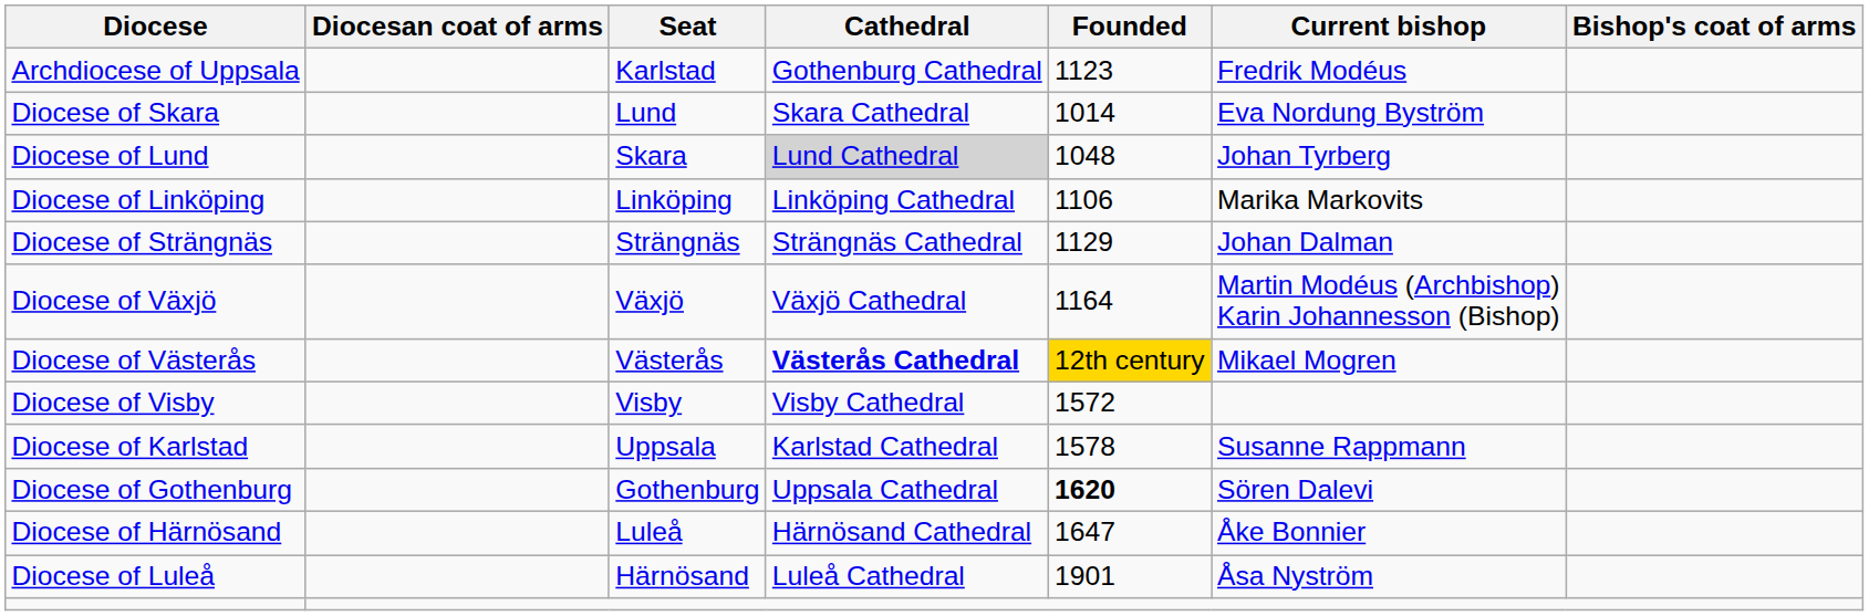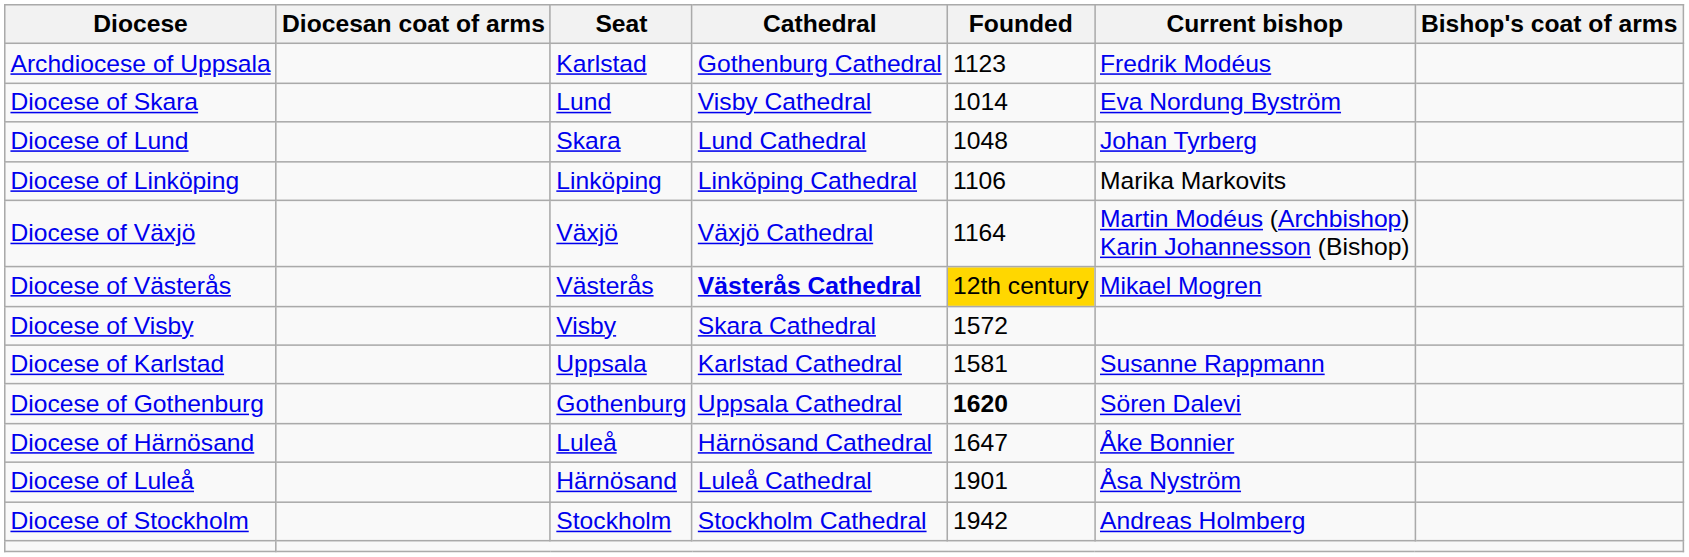Diocese of Skara | Cathedral: Skara Cathedral -> Visby Cathedral
Diocese of Lund | Cathedral: lightgrey background -> no background
- row: Diocese of Strängnäs | Strängnäs | Strängnäs Cathedral | 1129 | Johan Dalman
Diocese of Visby | Cathedral: Visby Cathedral -> Skara Cathedral
Diocese of Karlstad | Founded: 1578 -> 1581
+ row: Diocese of Stockholm | Stockholm | Stockholm Cathedral | 1942 | Andreas Holmberg
